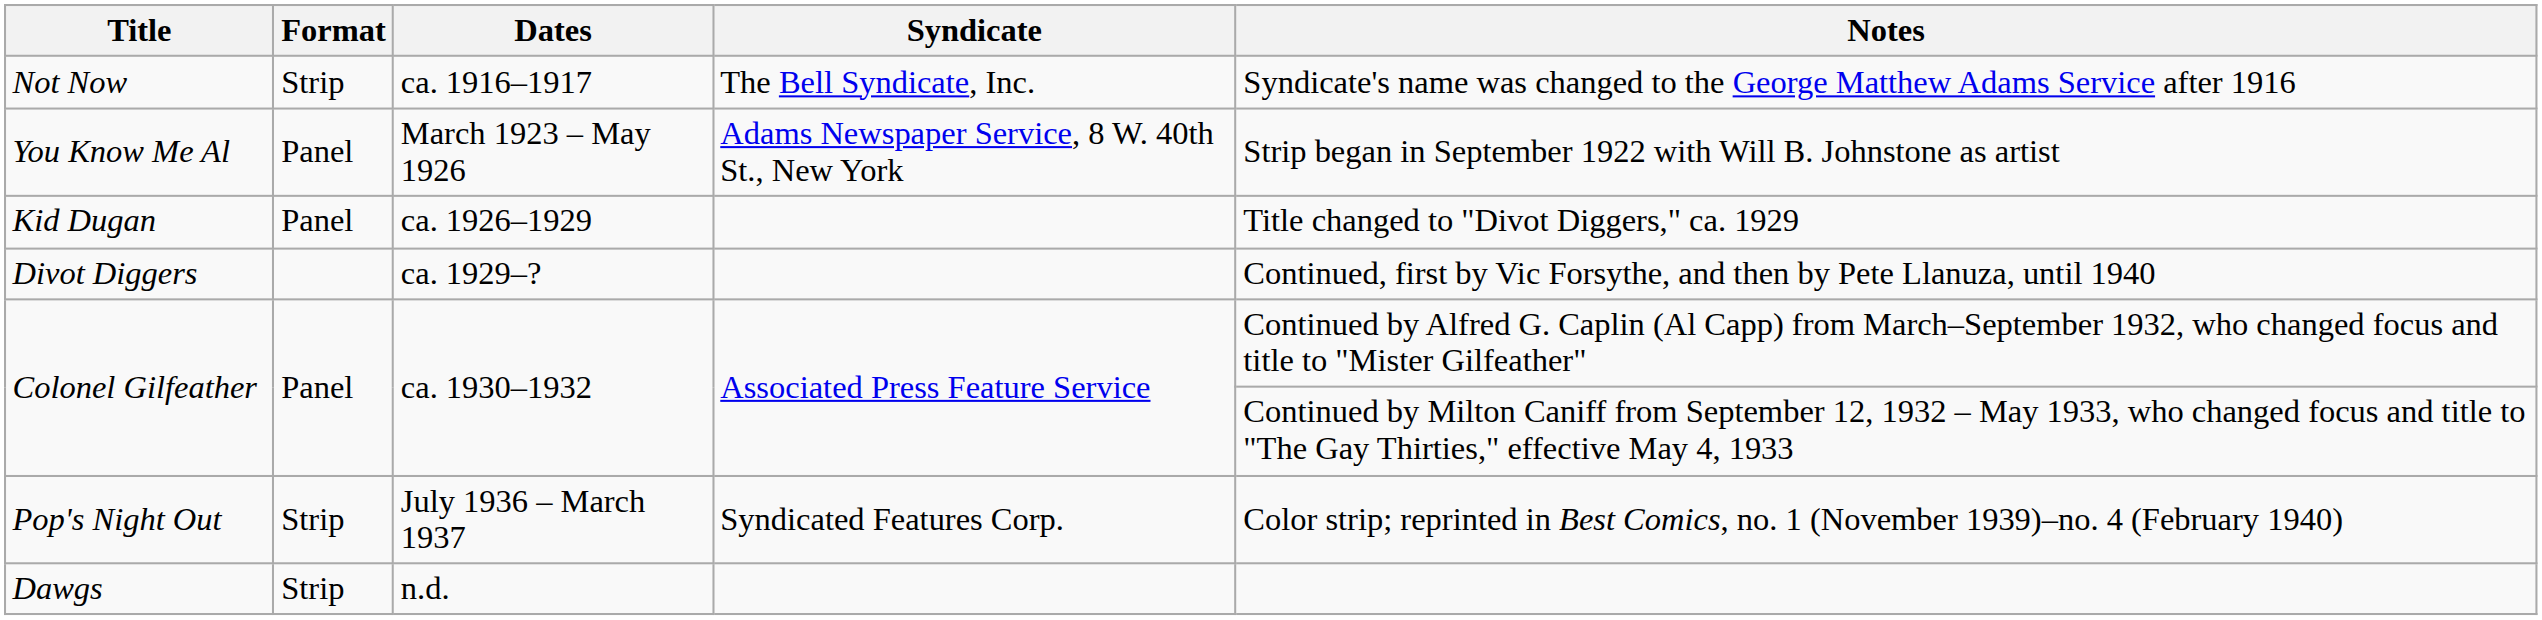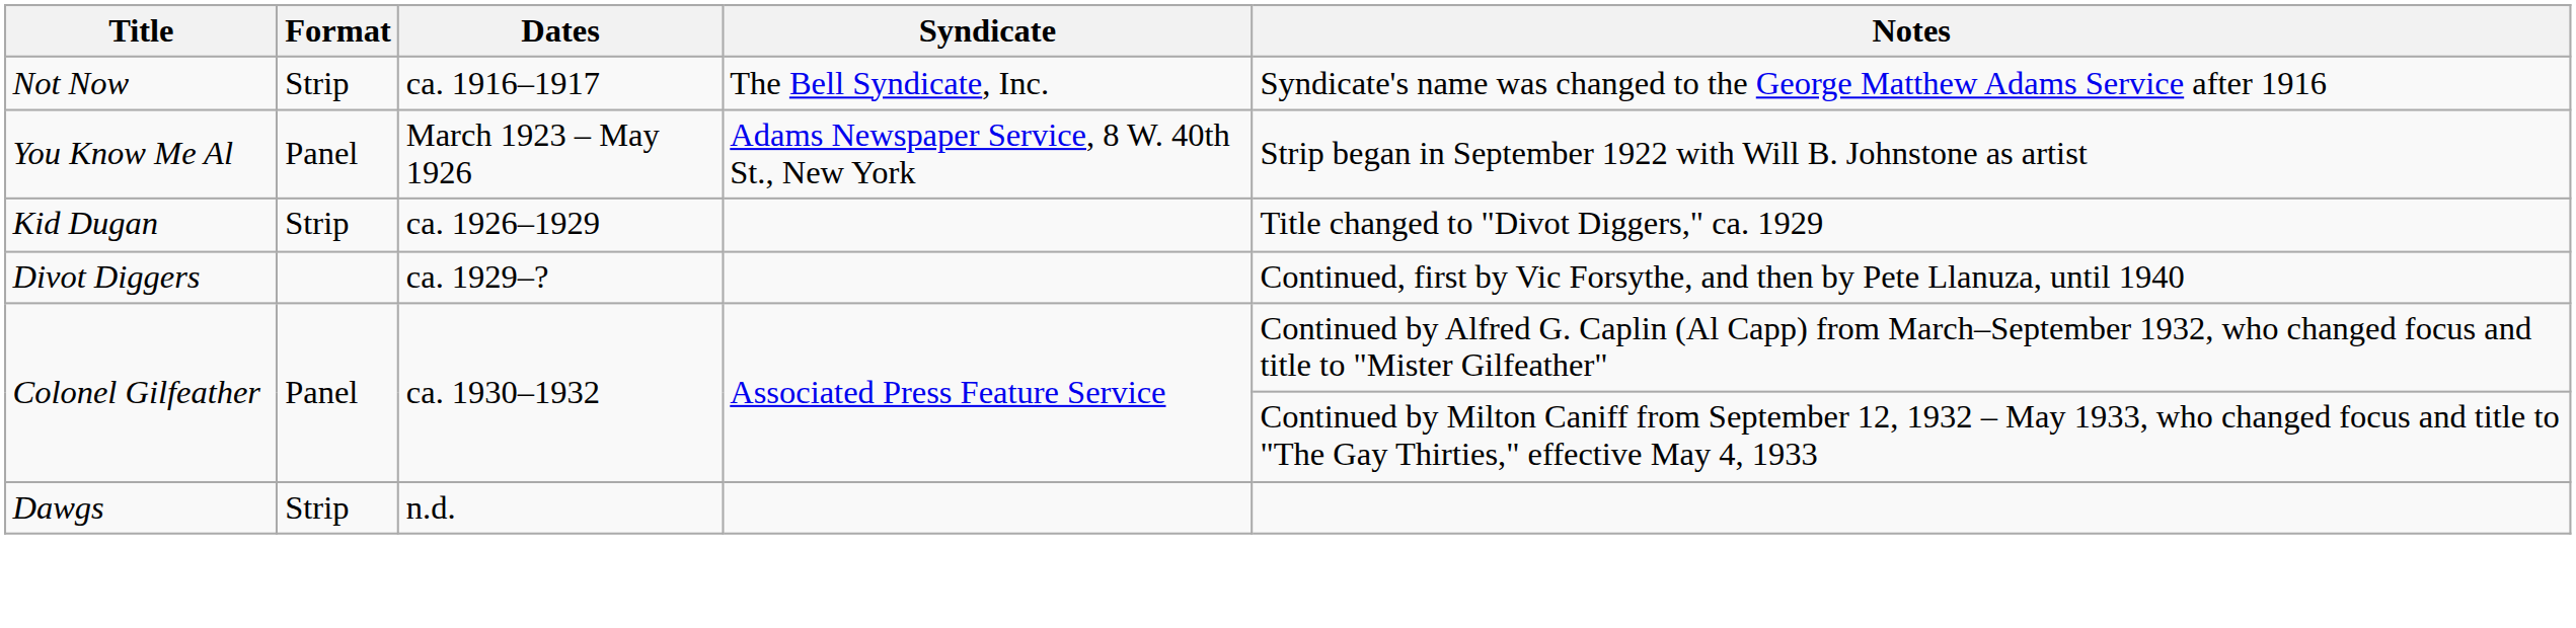Kid Dugan | Format: Panel -> Strip
- row: Pop's Night Out | Strip | July 1936 – March 1937 | Syndicated Features Corp. | Color strip; reprinted in Best Comics, no. 1 (November 1939)–no. 4 (February 1940)
